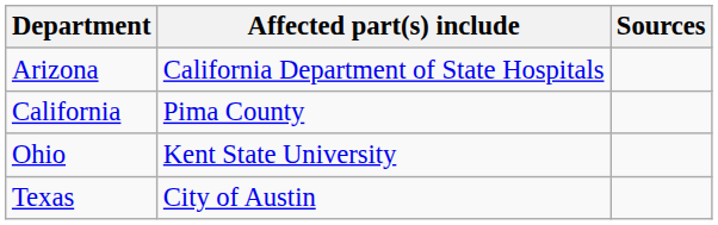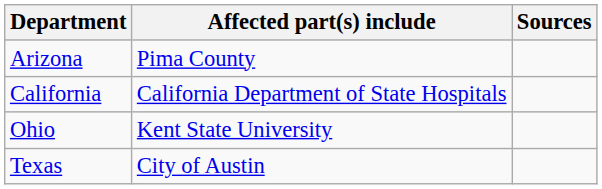Arizona | Affected part(s) include: California Department of State Hospitals -> Pima County
California | Affected part(s) include: Pima County -> California Department of State Hospitals
